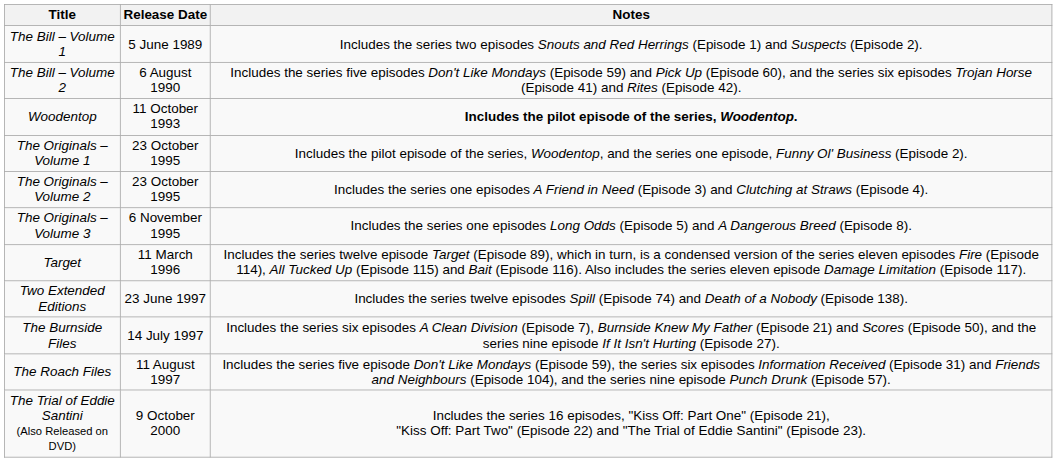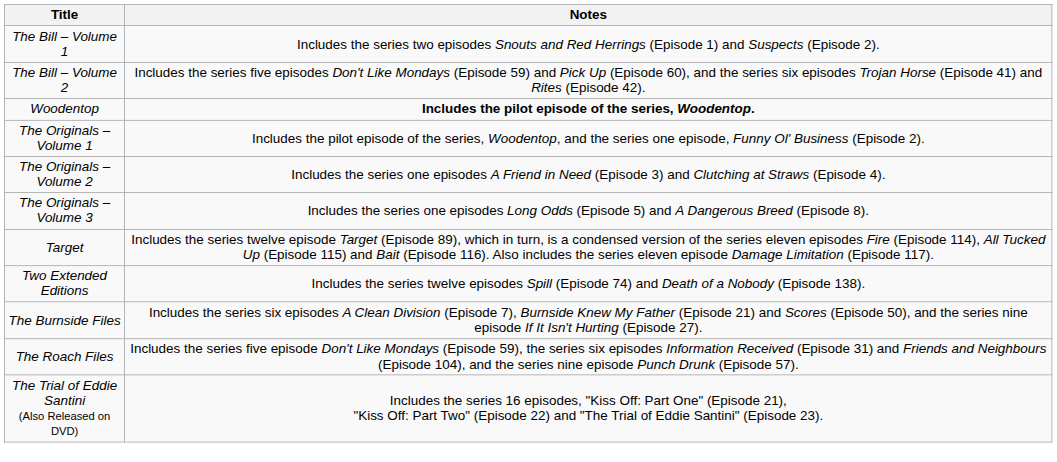- column: Release Date | 5 June 1989 | 6 August 1990 | 11 October 1993 | 23 October 1995 | 23 October 1995 | 6 November 1995 | 11 March 1996 | 23 June 1997 | 14 July 1997 | 11 August 1997 | 9 October 2000
